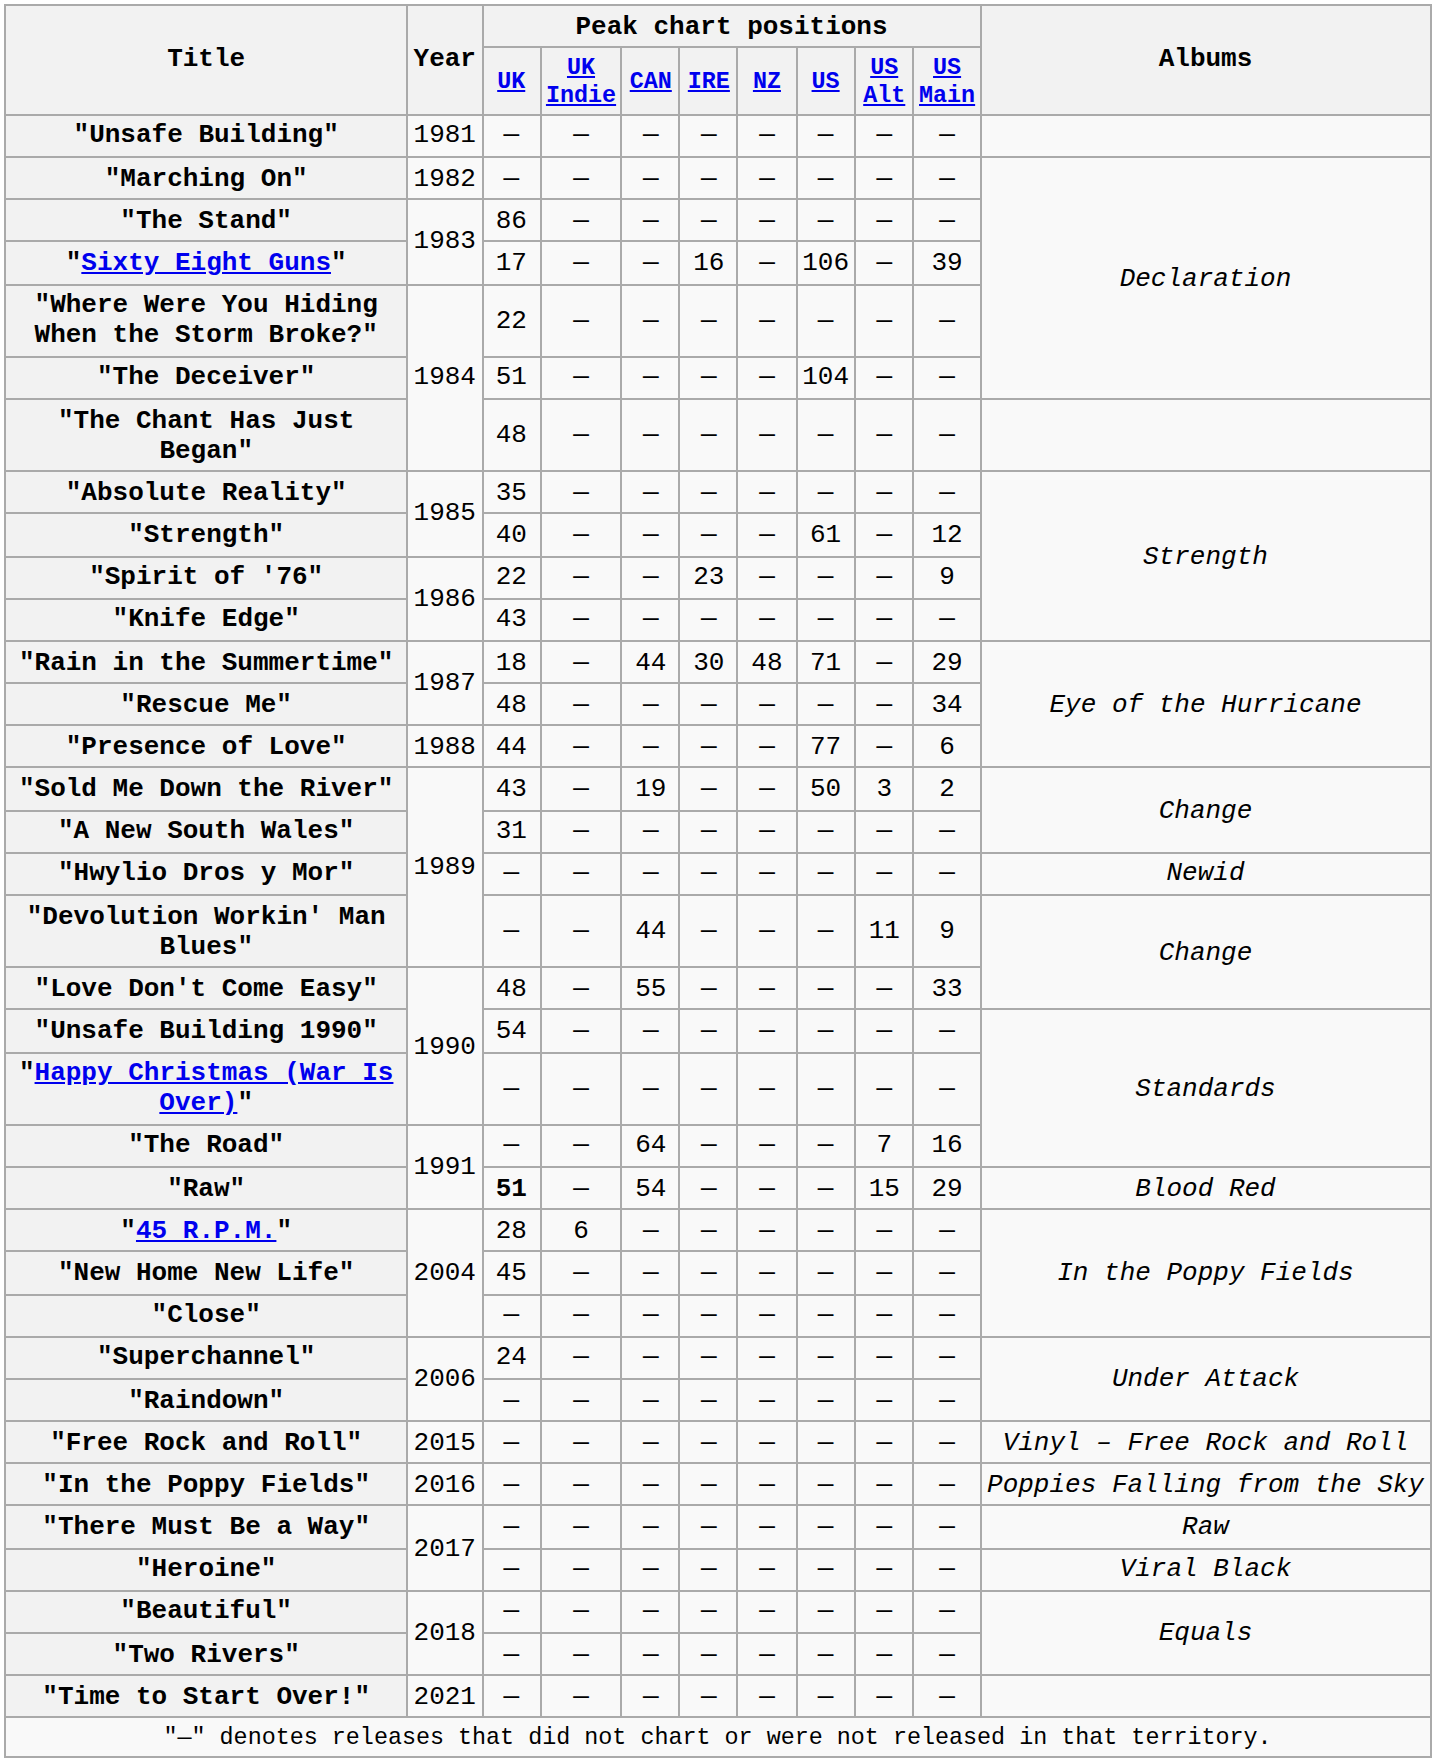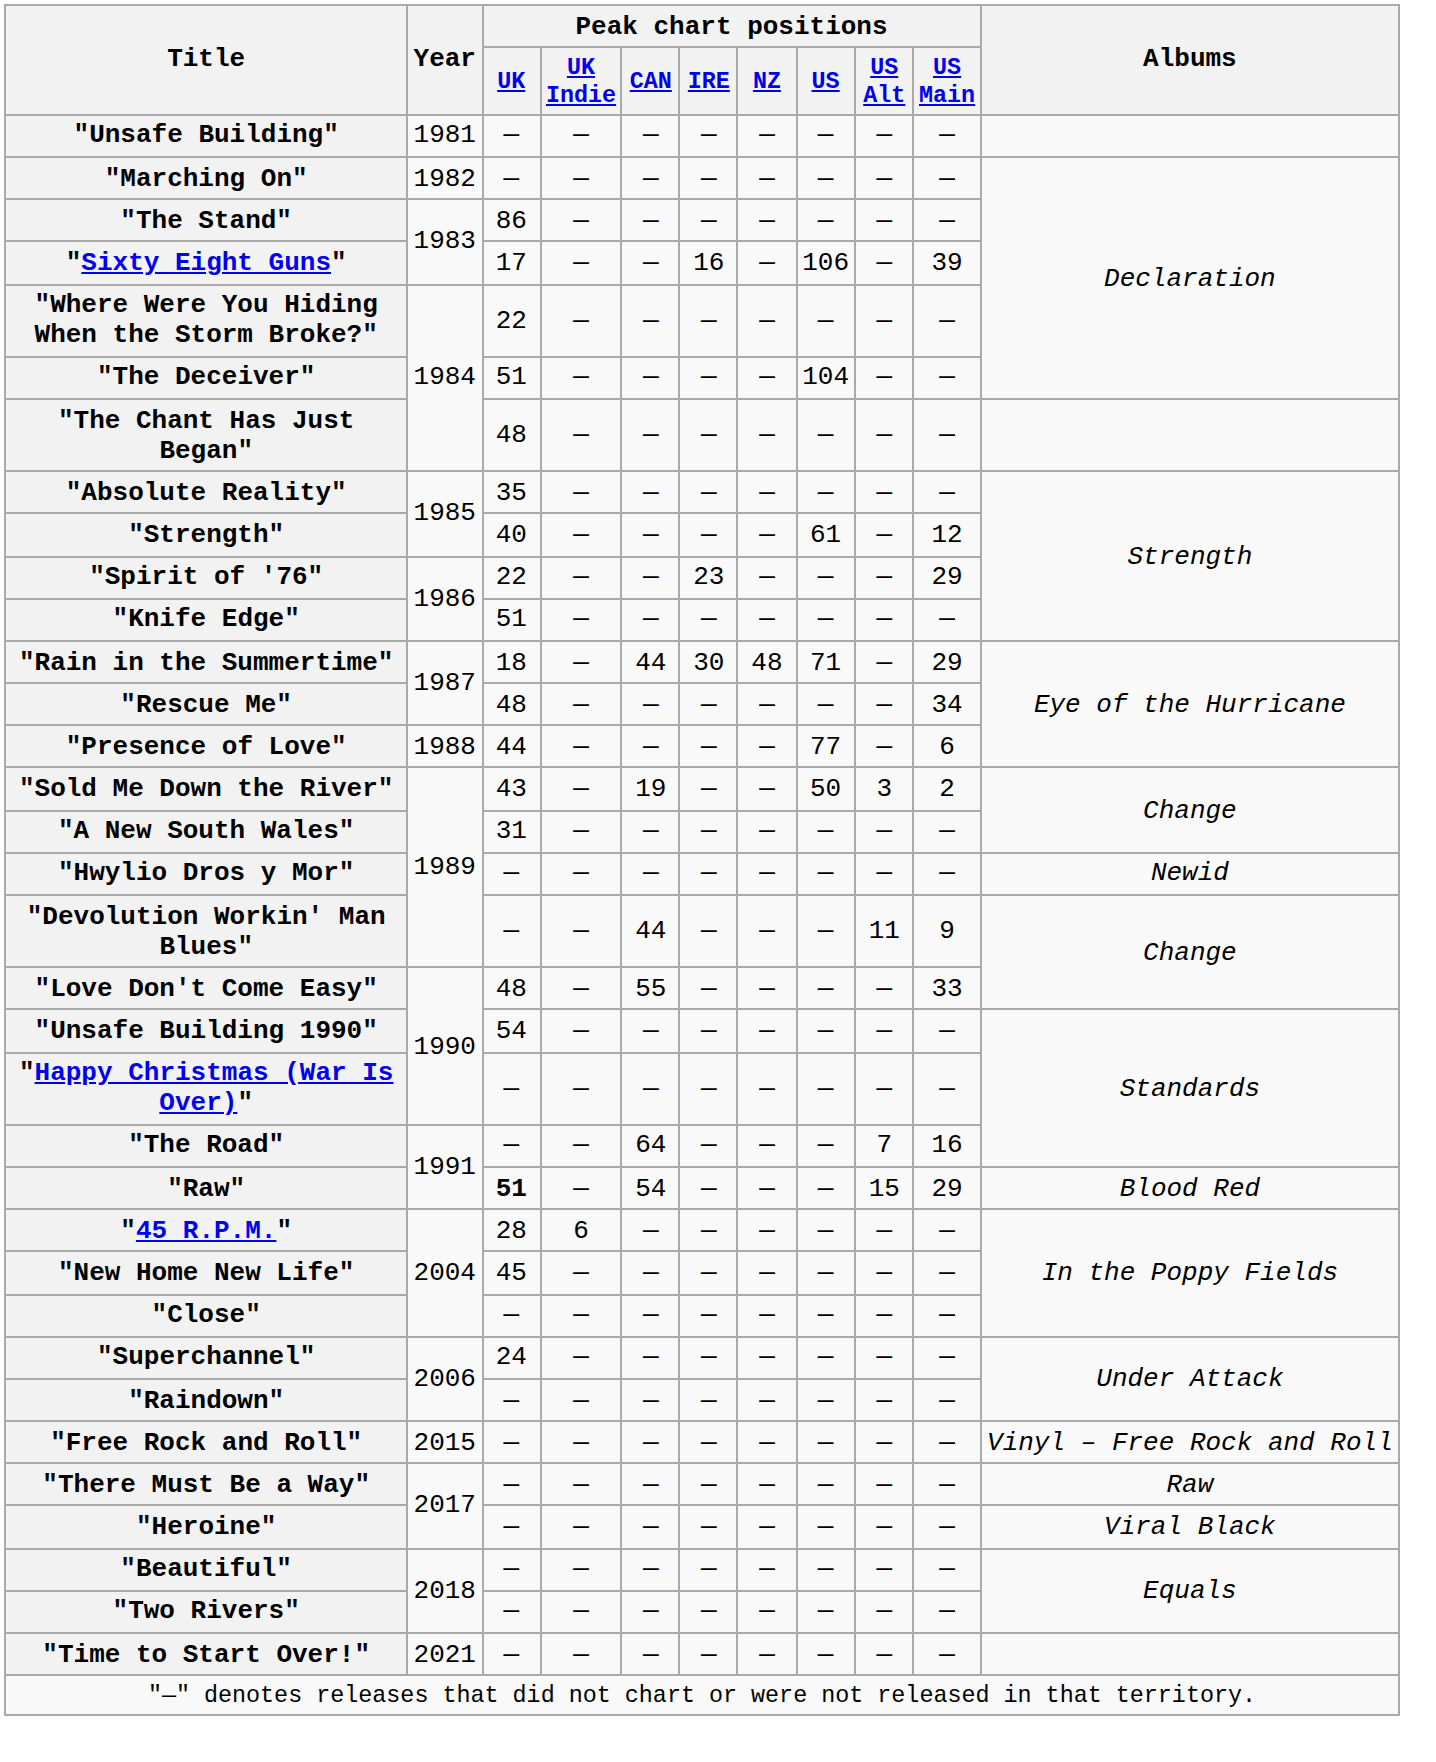"Spirit of '76" | Peak chart positions / US Main: 9 -> 29
"Knife Edge" | Peak chart positions / UK: 43 -> 51
- row: "In the Poppy Fields" | 2016 | — | — | — | — | — | — | — | — | Poppies Falling from the Sky
